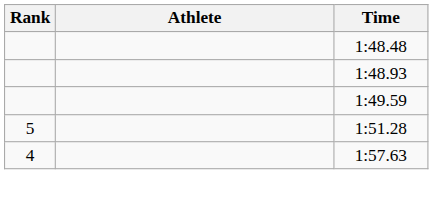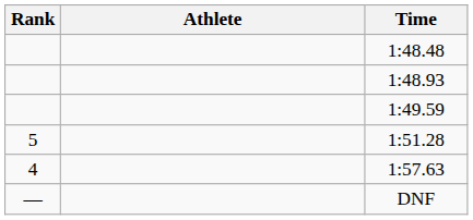+ row: — | DNF
